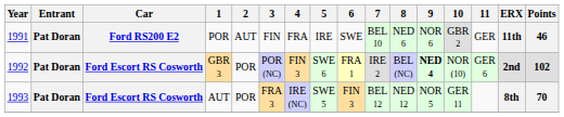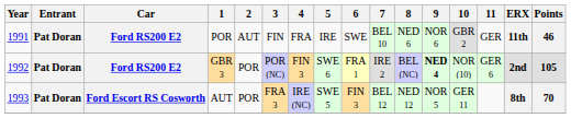GBR 3 | Car: Ford Escort RS Cosworth -> Ford RS200 E2
GBR 3 | Points: 102 -> 105
